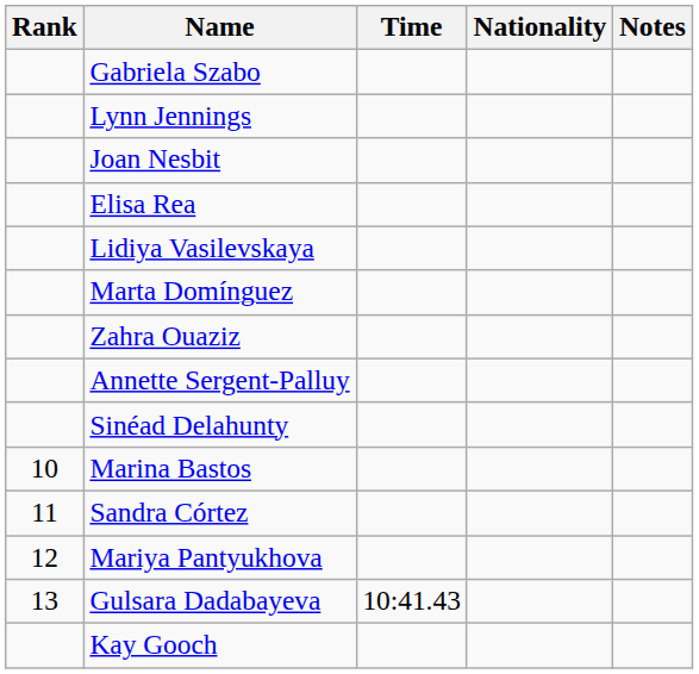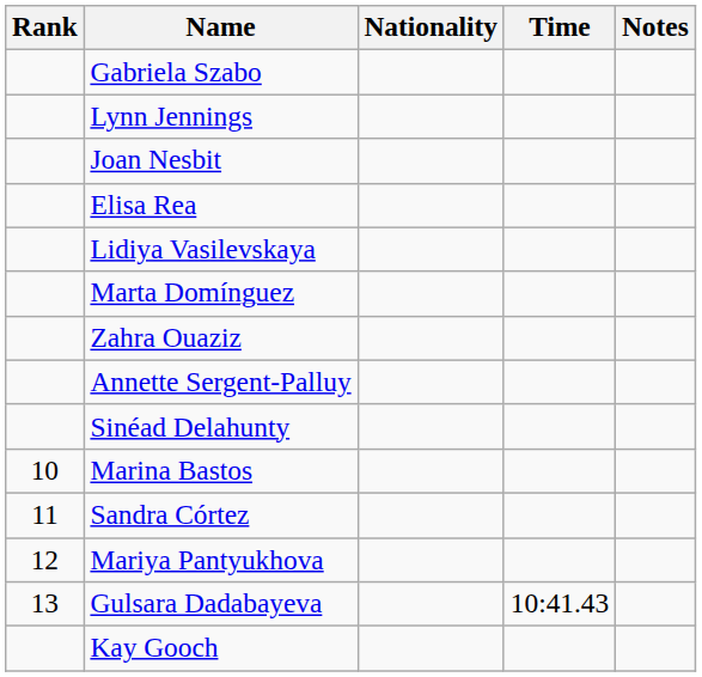columns swapped: Nationality <-> Time
